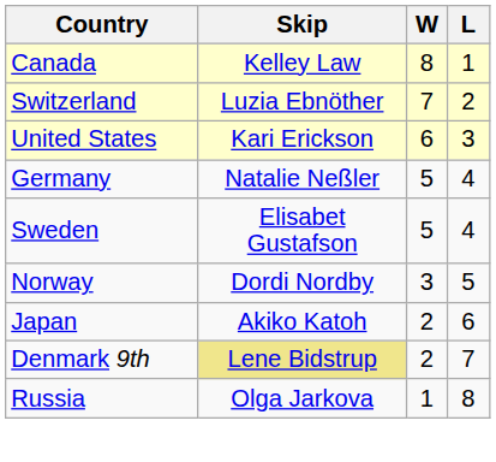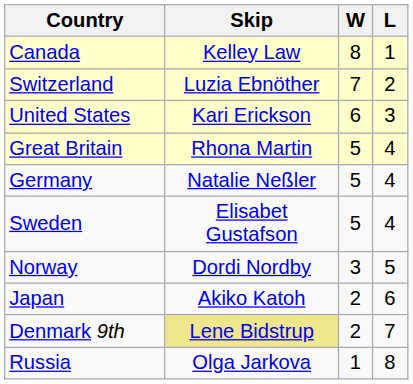+ row: Great Britain | Rhona Martin | 5 | 4
